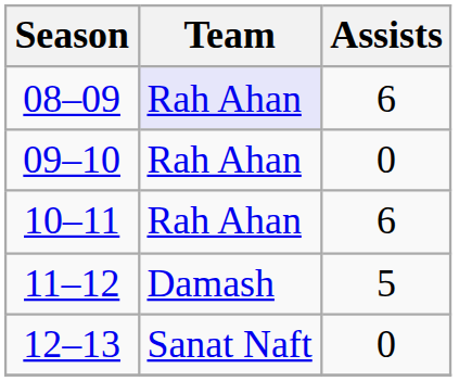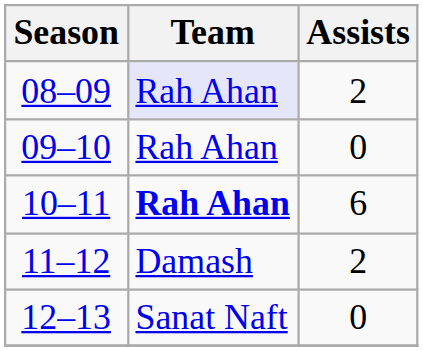08–09 | Assists: 6 -> 2
10–11 | Team: normal -> bold
11–12 | Assists: 5 -> 2
